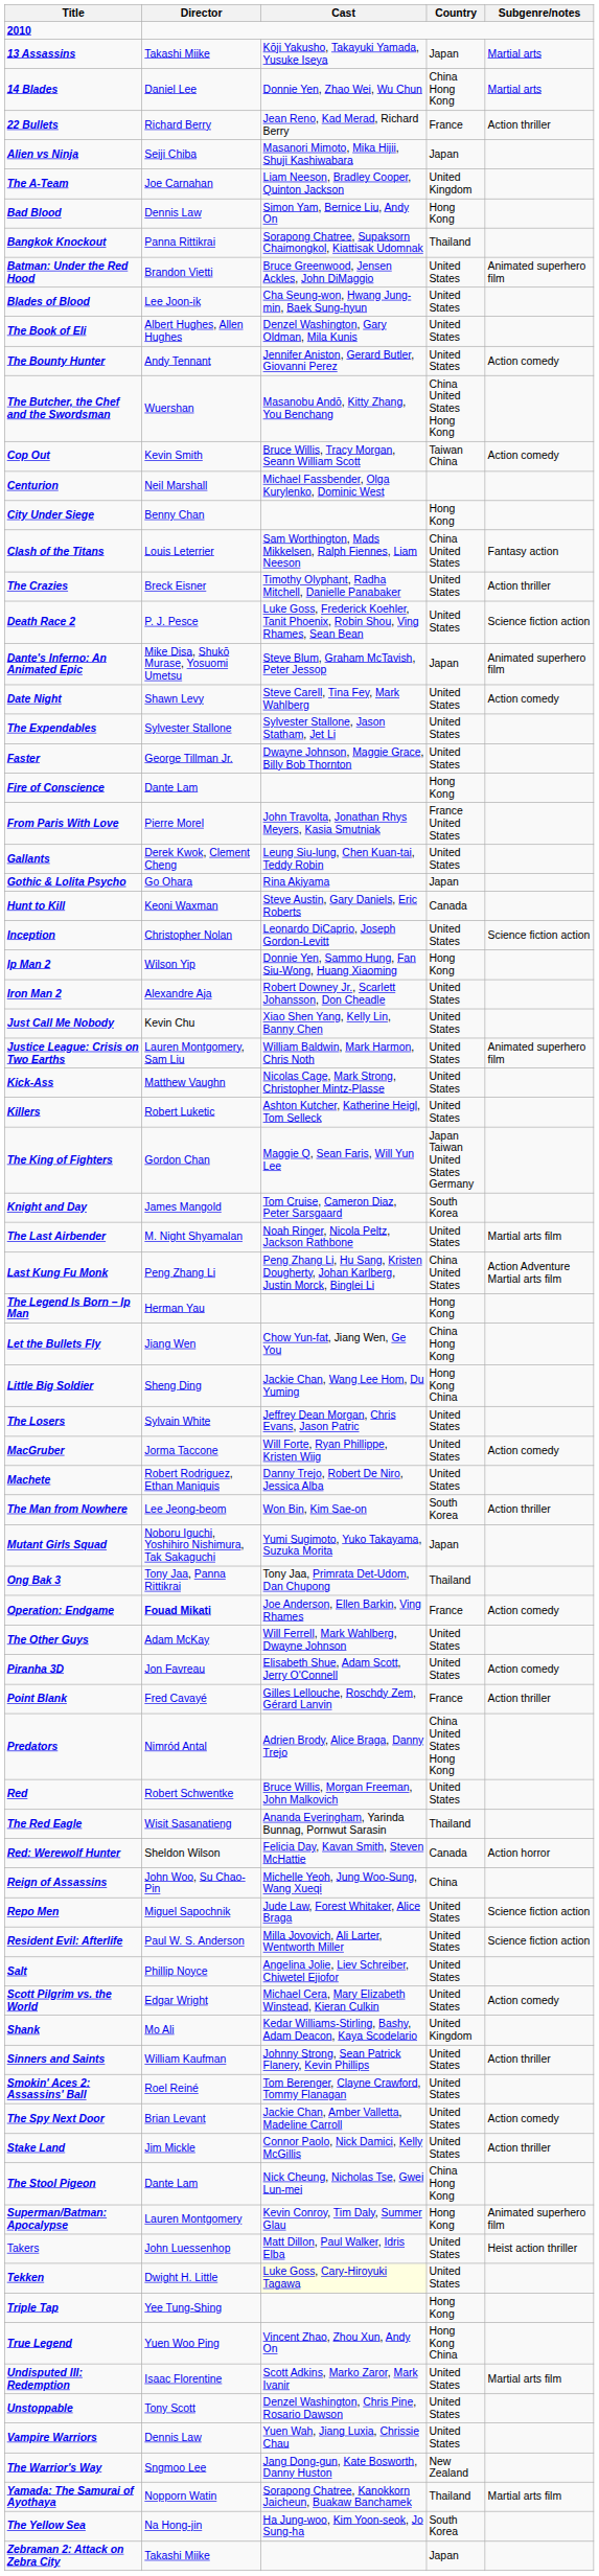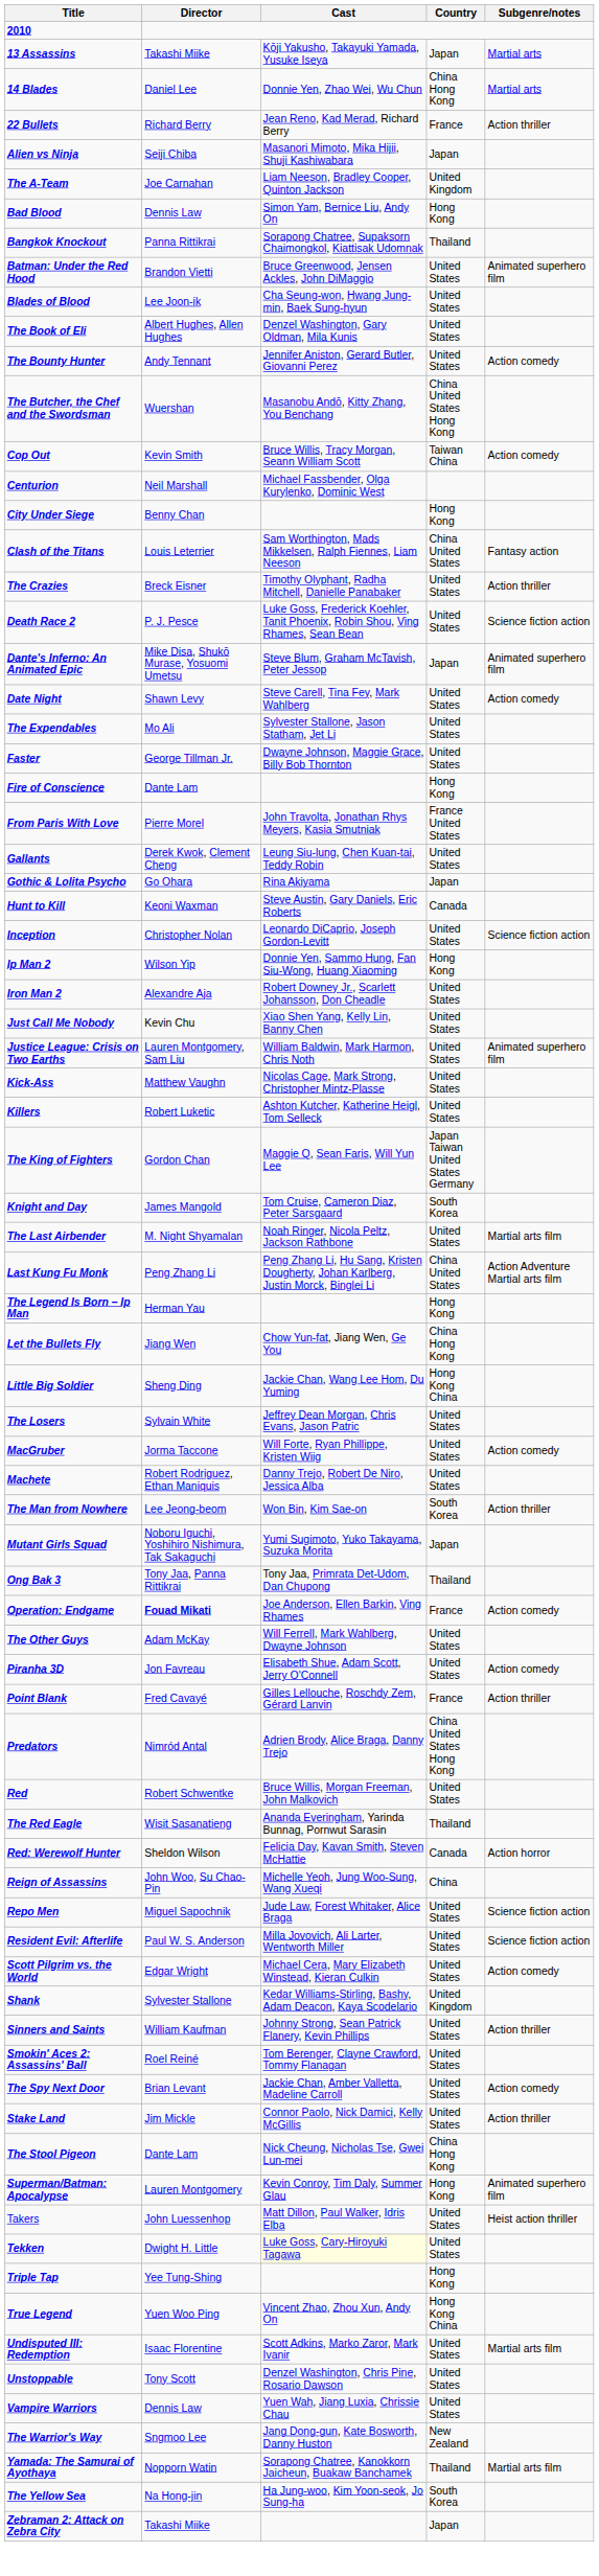The Expendables | Director: Sylvester Stallone -> Mo Ali
- row: Salt | Phillip Noyce | Angelina Jolie, Liev Schreiber, Chiwetel Ejiofor | United States
Shank | Director: Mo Ali -> Sylvester Stallone
